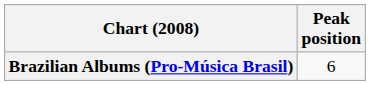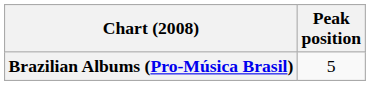Brazilian Albums (Pro-Música Brasil) | Peak position: 6 -> 5
